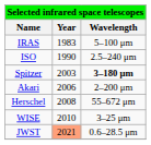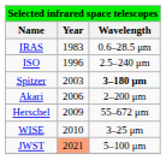IRAS | Wavelength: 5–100 μm -> 0.6–28.5 μm
ISO | Year: 1990 -> 1996
Herschel | Year: 2008 -> 2009
JWST | Wavelength: 0.6–28.5 μm -> 5–100 μm
